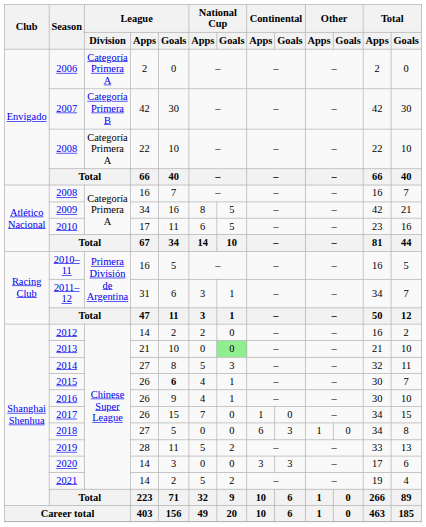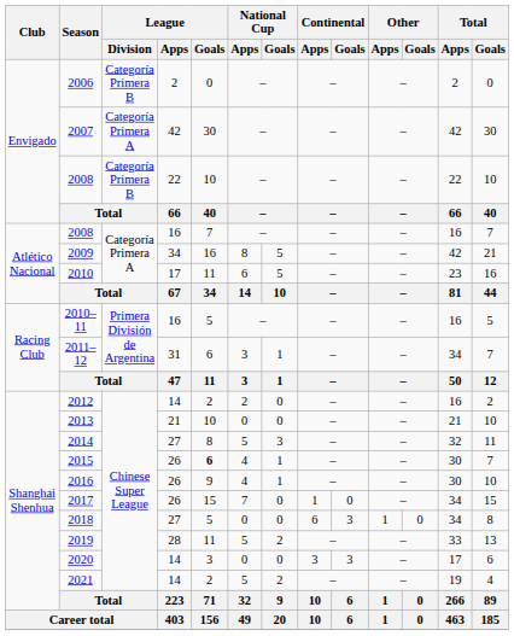2006 | League / Division: Categoría Primera A -> Categoría Primera B
2007 | League / Division: Categoría Primera B -> Categoría Primera A
2008 / 22 | League / Division: Categoría Primera A -> Categoría Primera B
2013 | National Cup / Goals: lightgreen background -> no background
